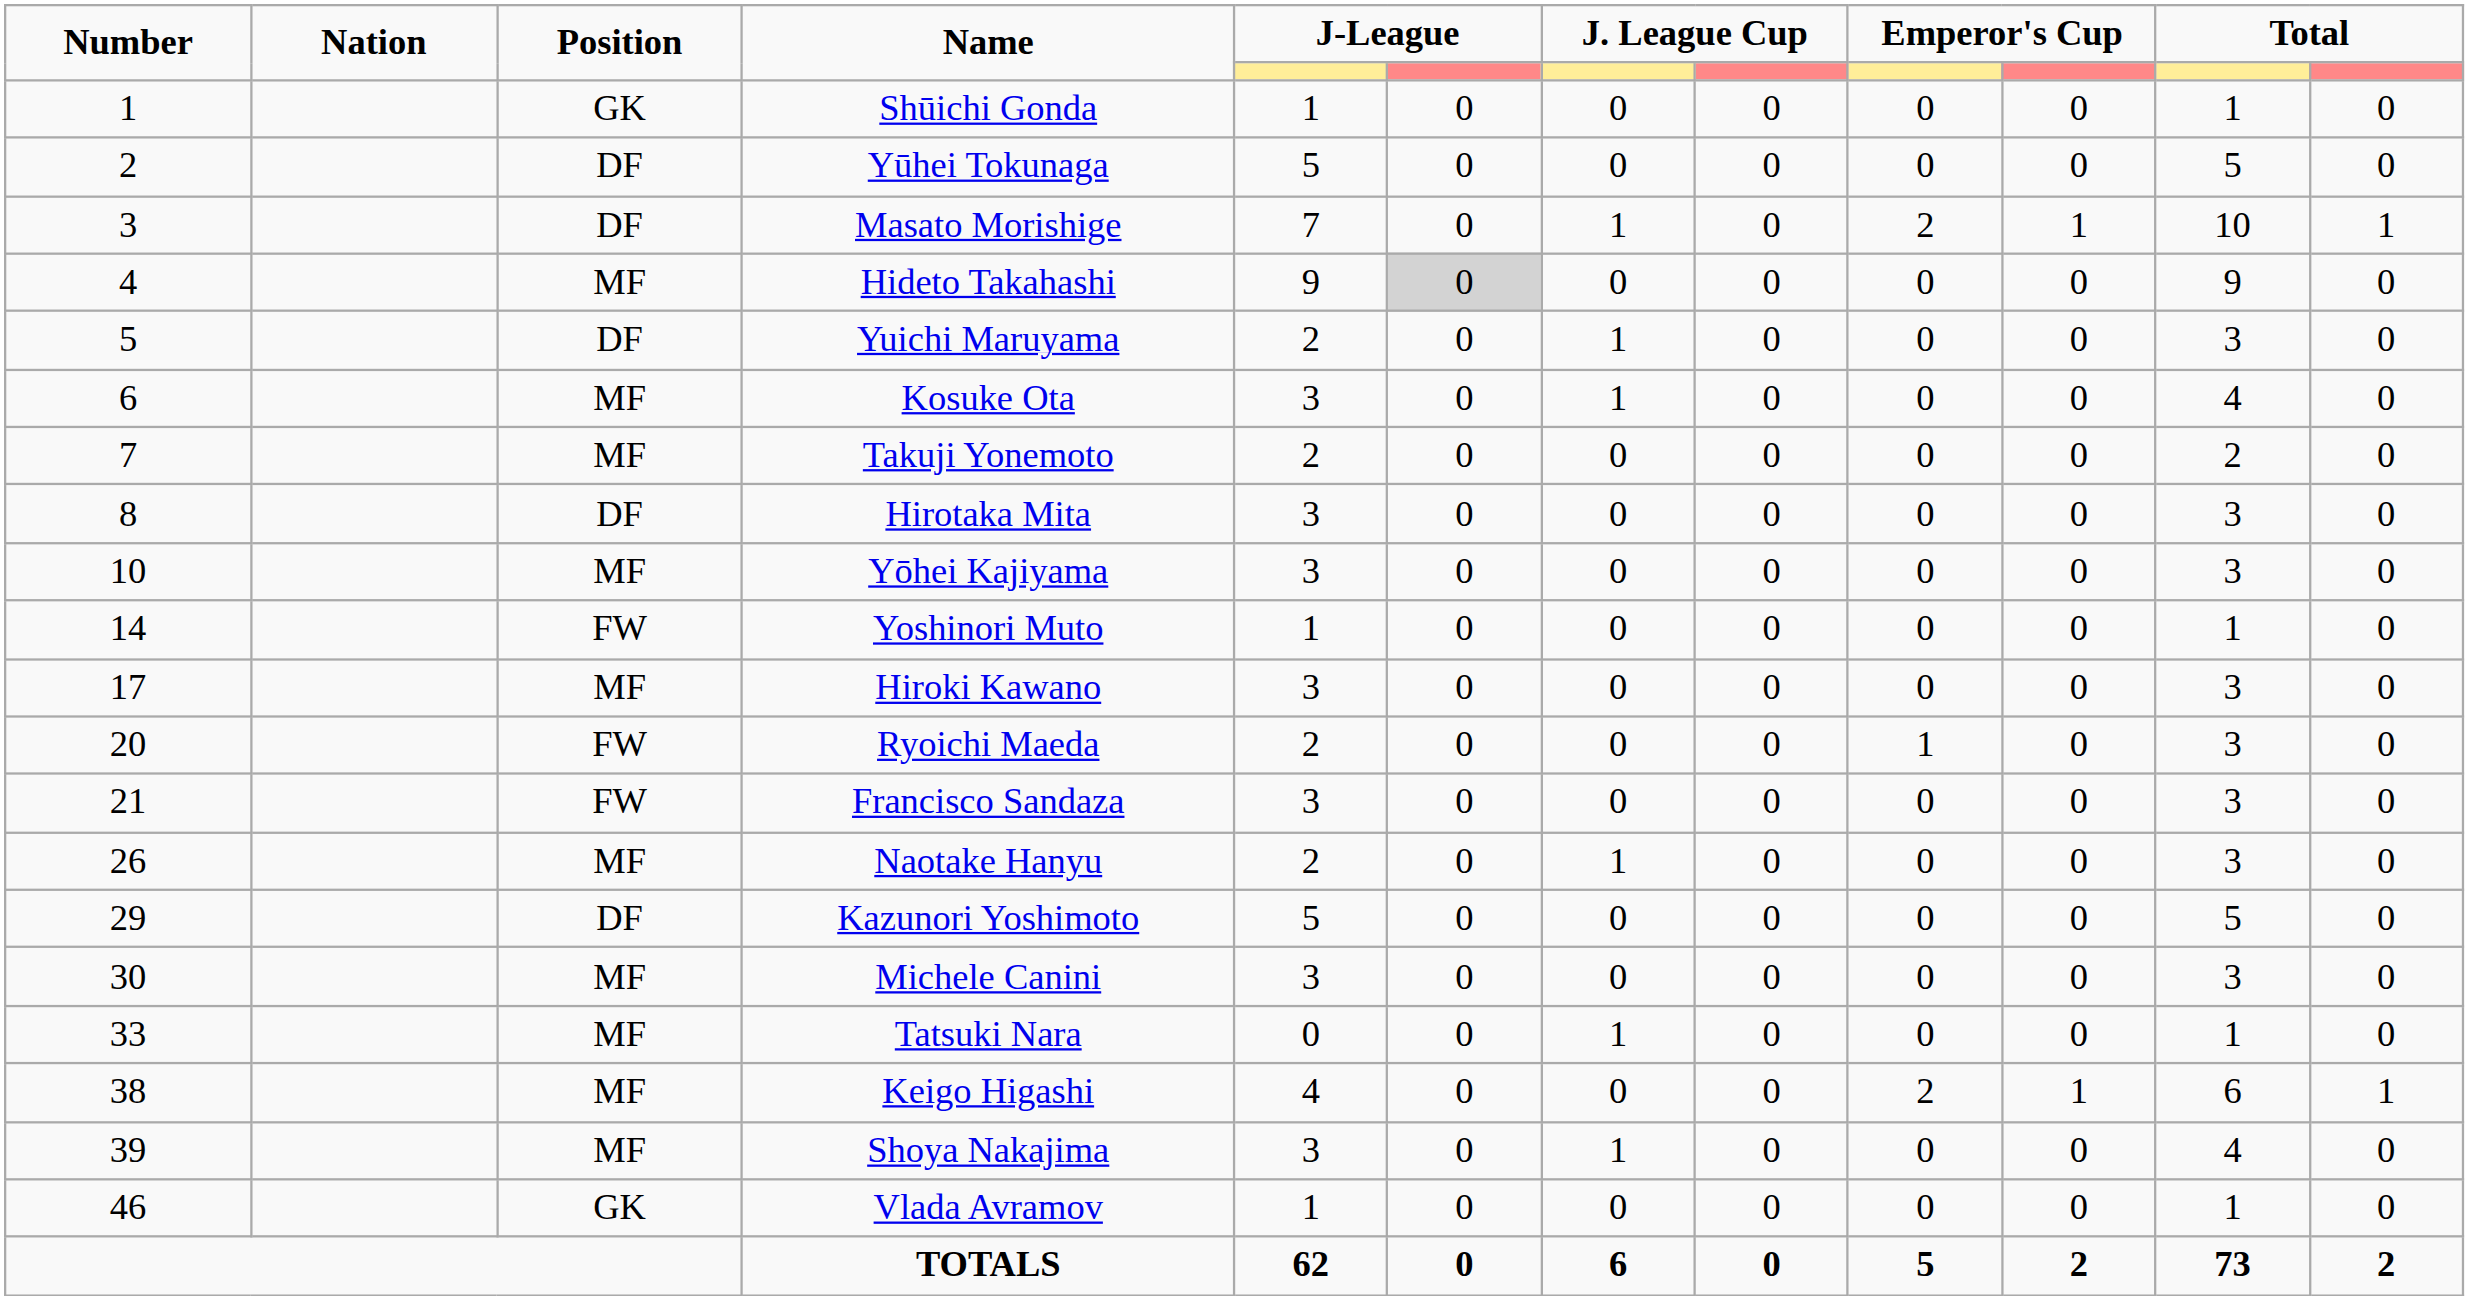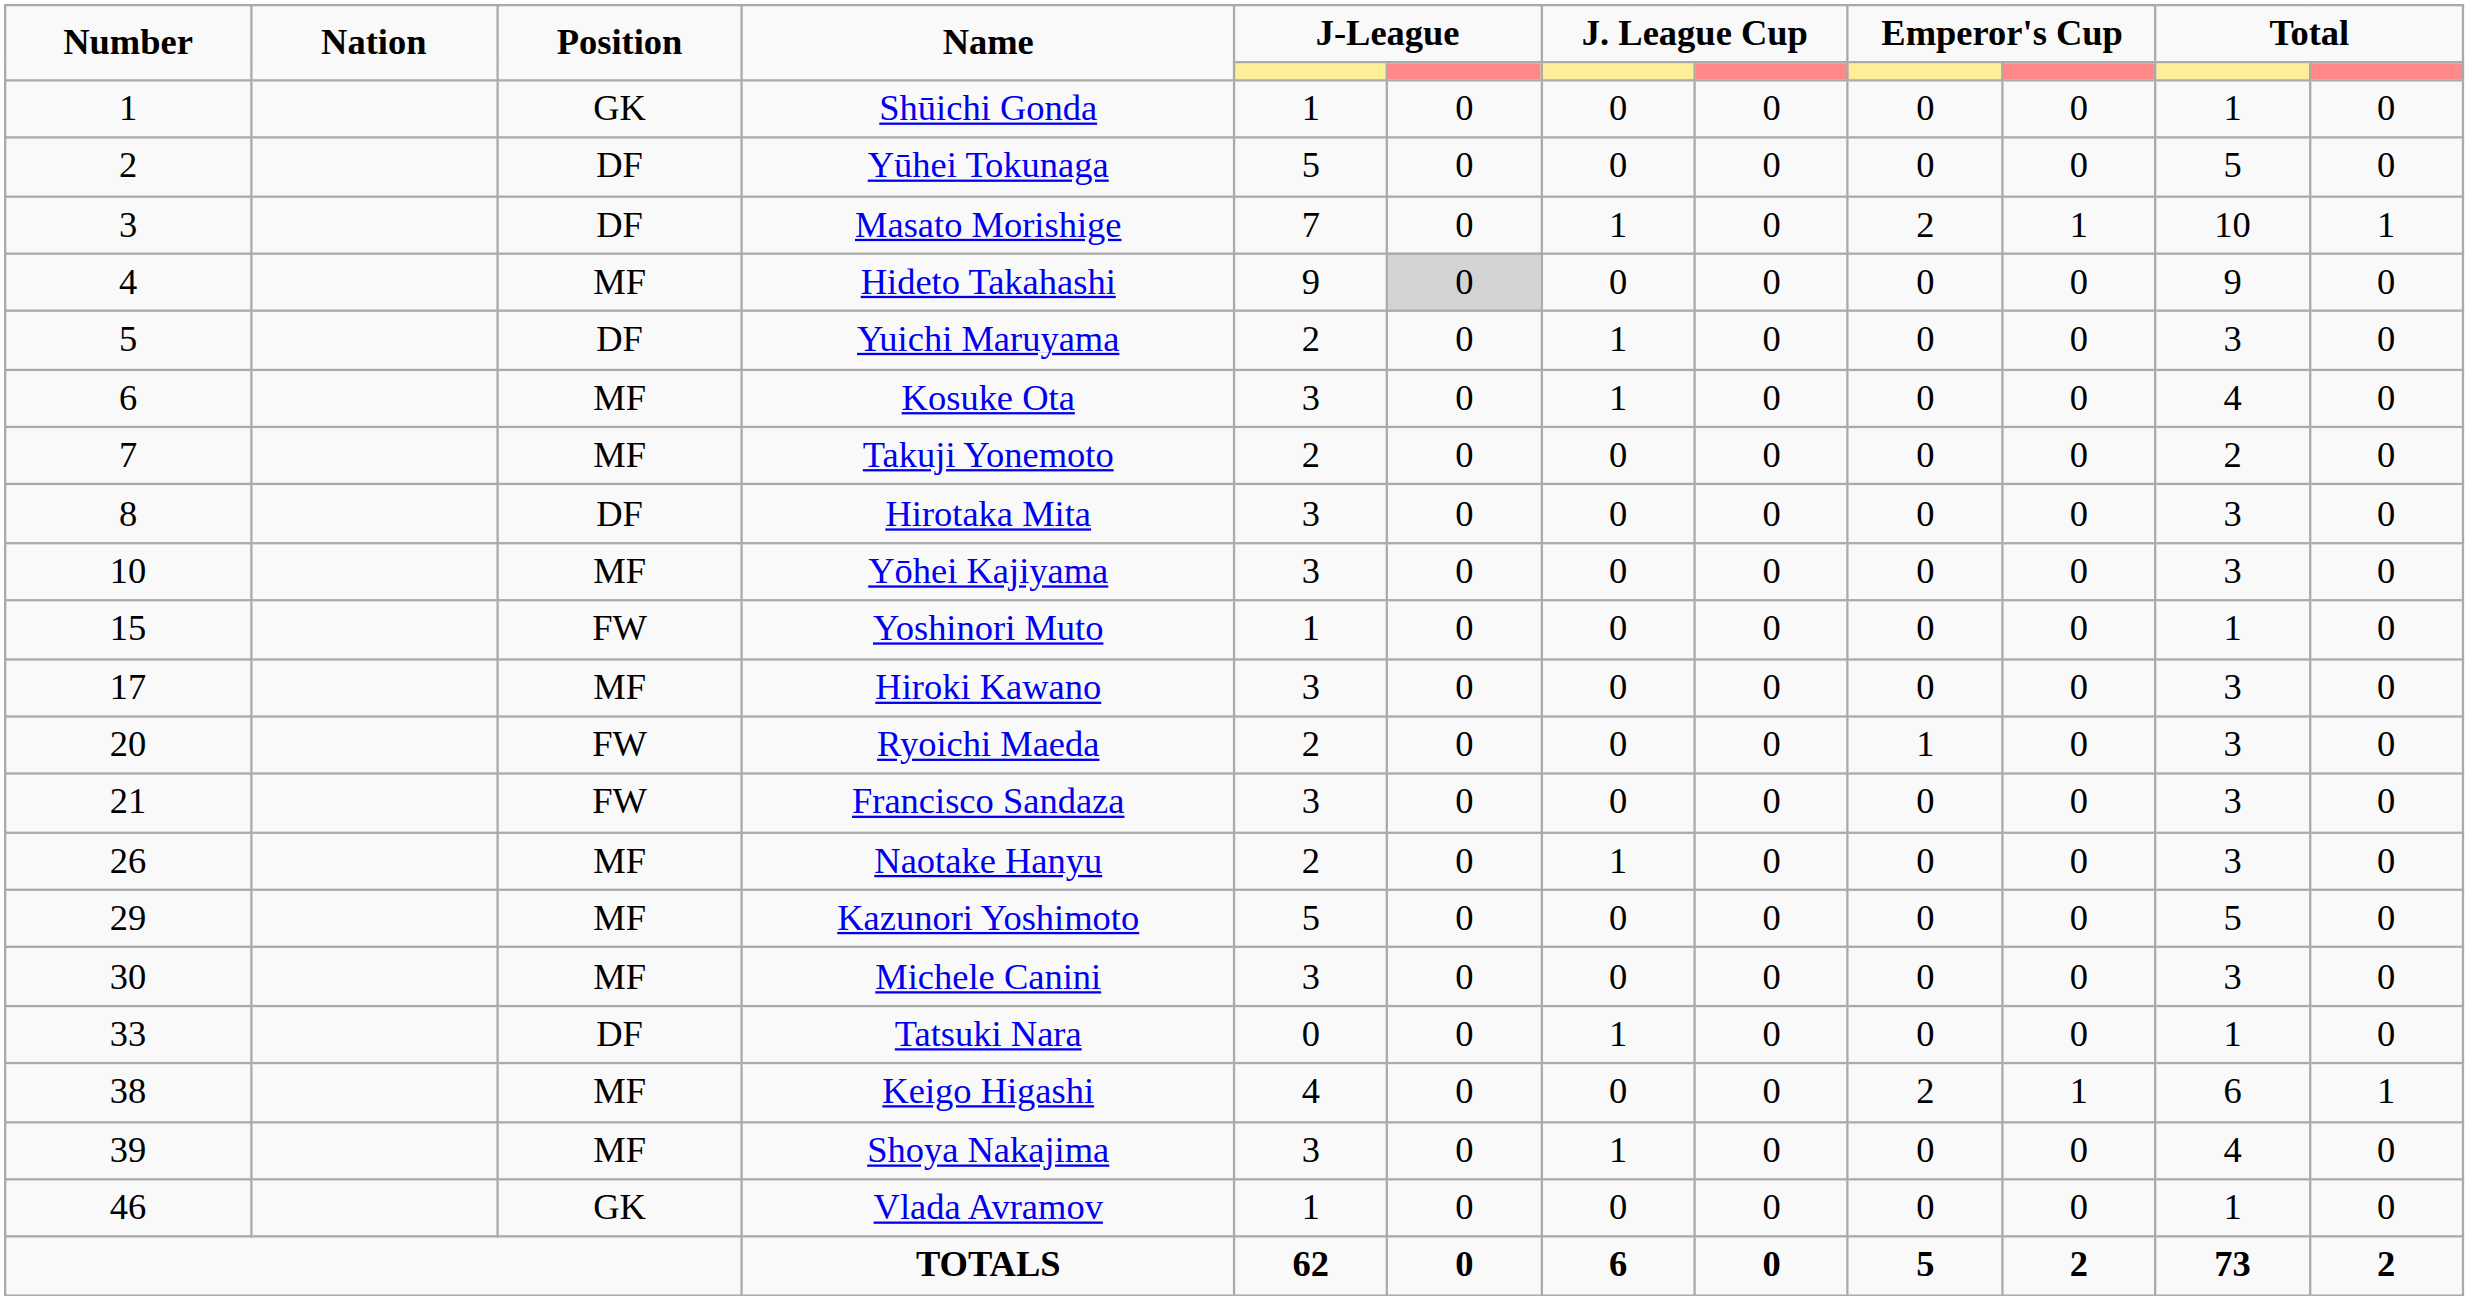Yoshinori Muto | Number: 14 -> 15
Kazunori Yoshimoto | Position: DF -> MF
Tatsuki Nara | Position: MF -> DF
